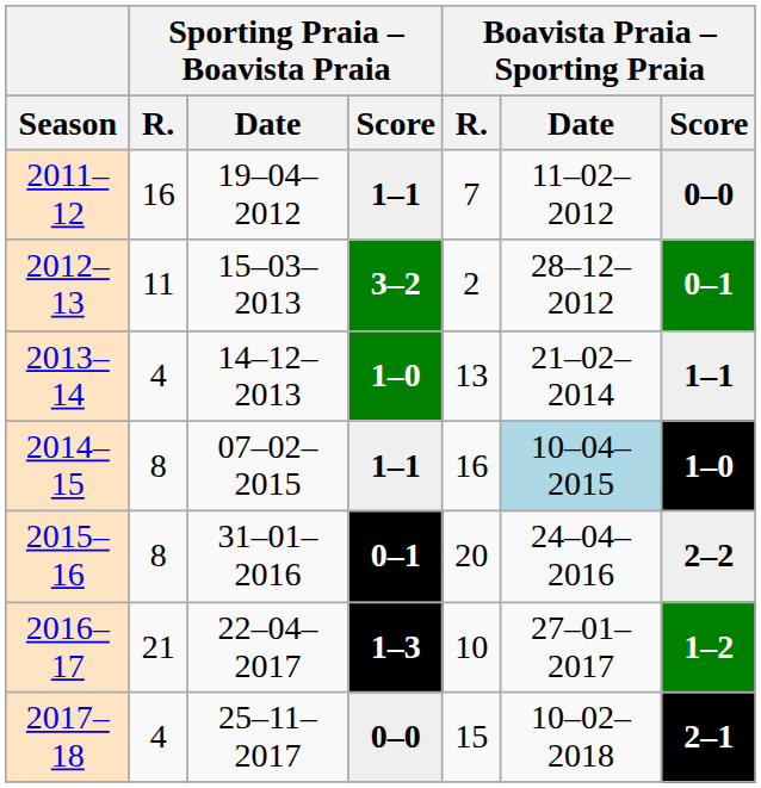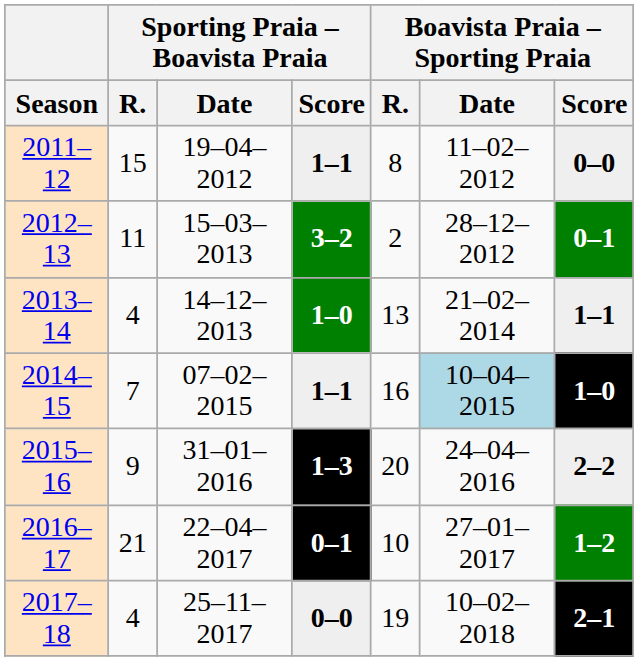2011–12 | Sporting Praia – Boavista Praia / R.: 16 -> 15
2011–12 | Boavista Praia – Sporting Praia / R.: 7 -> 8
2014–15 | Sporting Praia – Boavista Praia / R.: 8 -> 7
2015–16 | Sporting Praia – Boavista Praia / R.: 8 -> 9
2015–16 | Sporting Praia – Boavista Praia / Score: 0–1 -> 1–3
2016–17 | Sporting Praia – Boavista Praia / Score: 1–3 -> 0–1
2017–18 | Boavista Praia – Sporting Praia / R.: 15 -> 19
